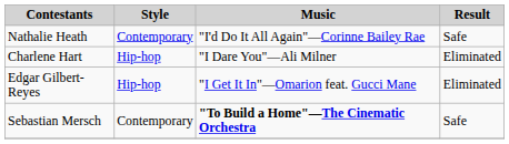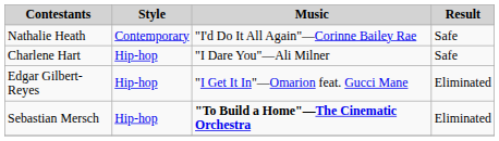Charlene Hart | Result: Eliminated -> Safe
Sebastian Mersch | Style: Contemporary -> Hip-hop
Sebastian Mersch | Result: Safe -> Eliminated
